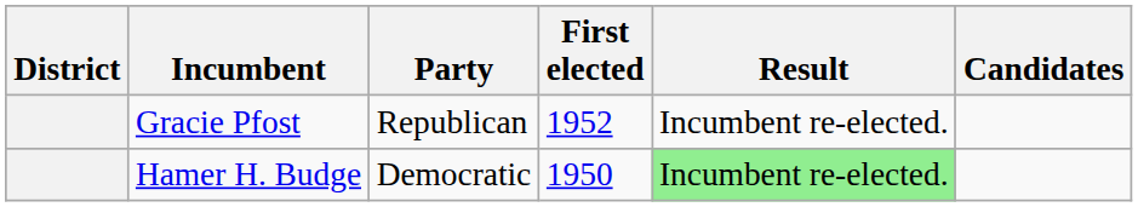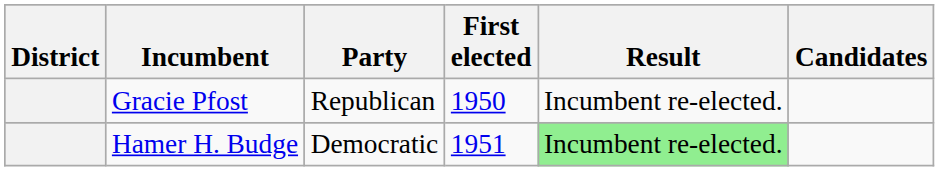Gracie Pfost | First elected: 1952 -> 1950
Hamer H. Budge | First elected: 1950 -> 1951
